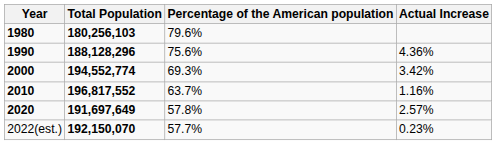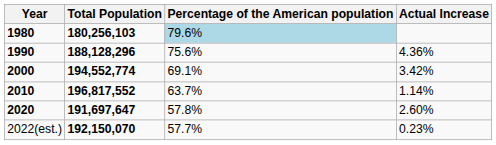1980 | Percentage of the American population: no background -> lightblue background
2000 | Percentage of the American population: 69.3% -> 69.1%
2010 | Actual Increase: 1.16% -> 1.14%
2020 | Total Population: 191,697,649 -> 191,697,647
2020 | Actual Increase: 2.57% -> 2.60%
